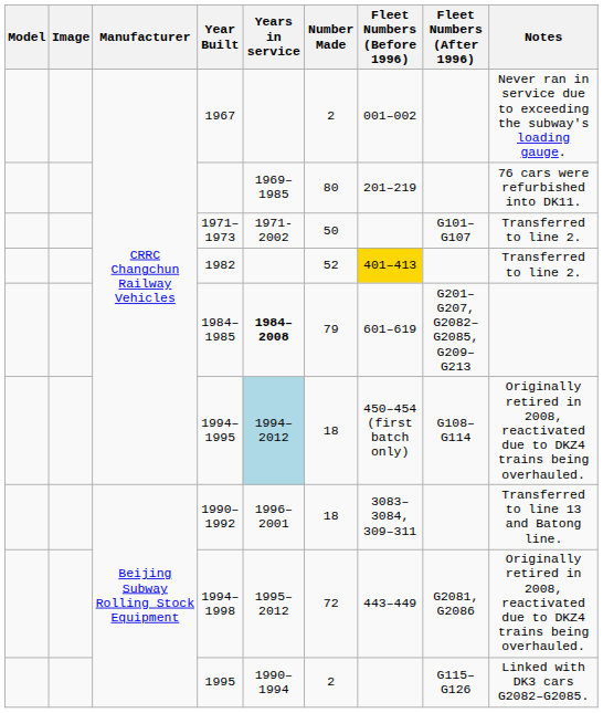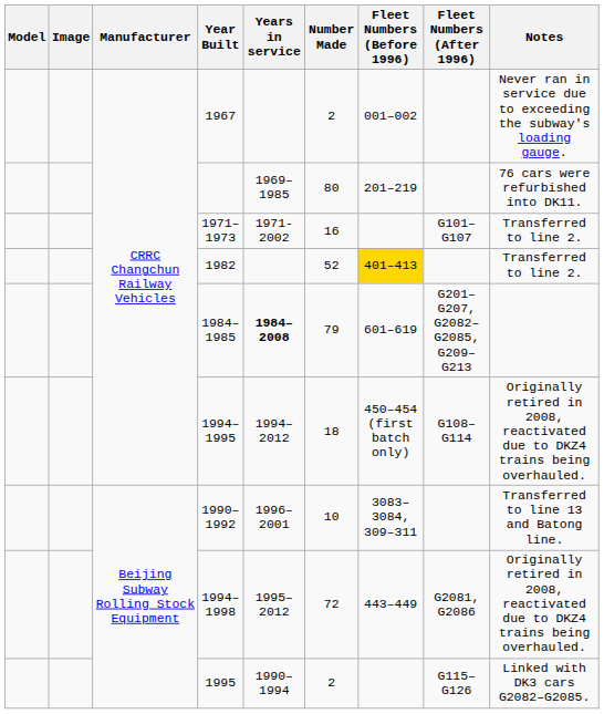1971–1973 | Number Made: 50 -> 16
1994–1995 | Years in service: lightblue background -> no background
1990–1992 | Number Made: 18 -> 10
